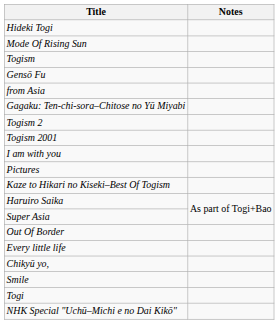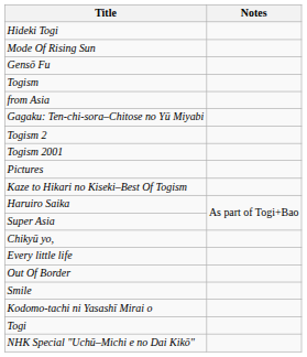rows swapped: Gensō Fu <-> Togism
- row: I am with you
rows swapped: Out Of Border <-> Chikyū yo,
+ row: Kodomo-tachi ni Yasashī Mirai o
